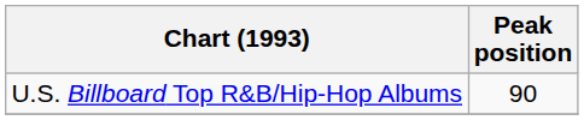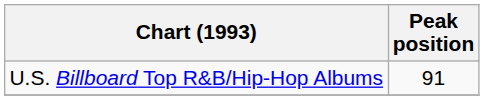U.S. Billboard Top R&B/Hip-Hop Albums | Peak position: 90 -> 91
